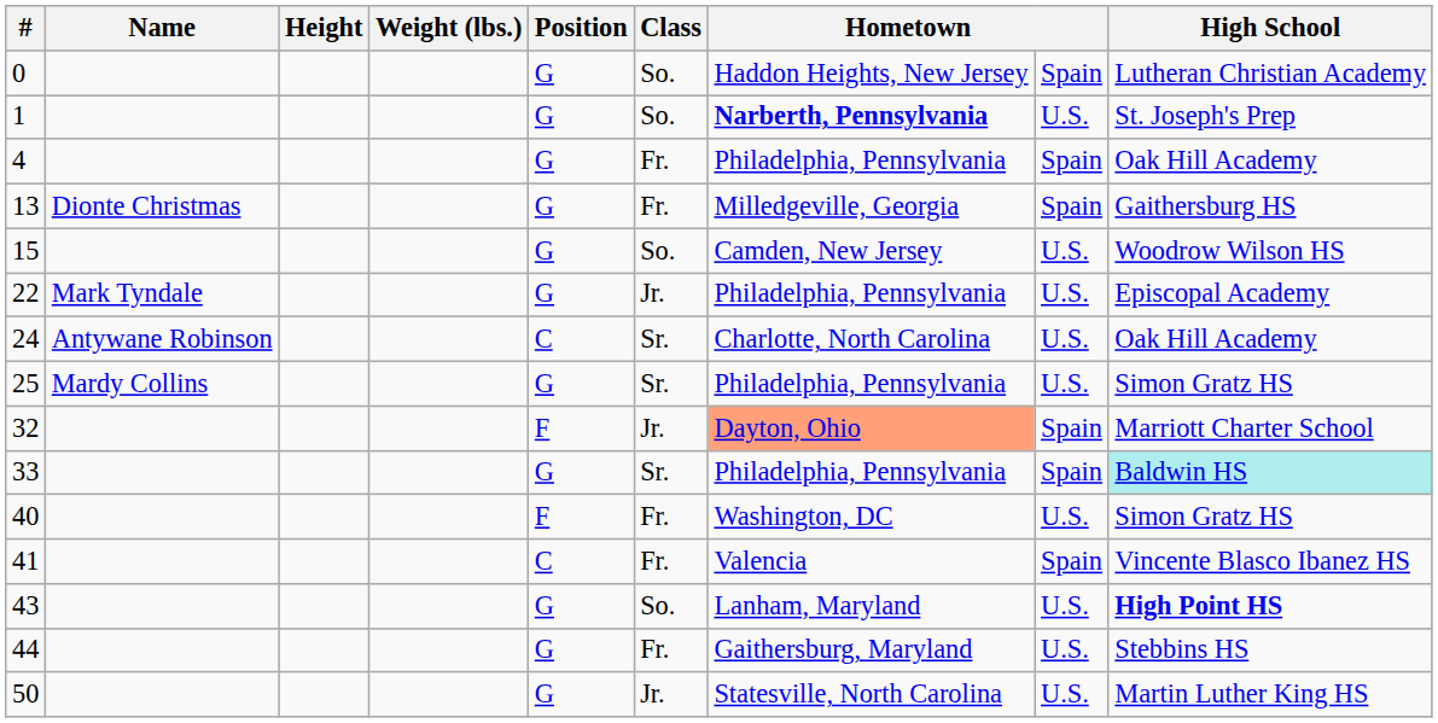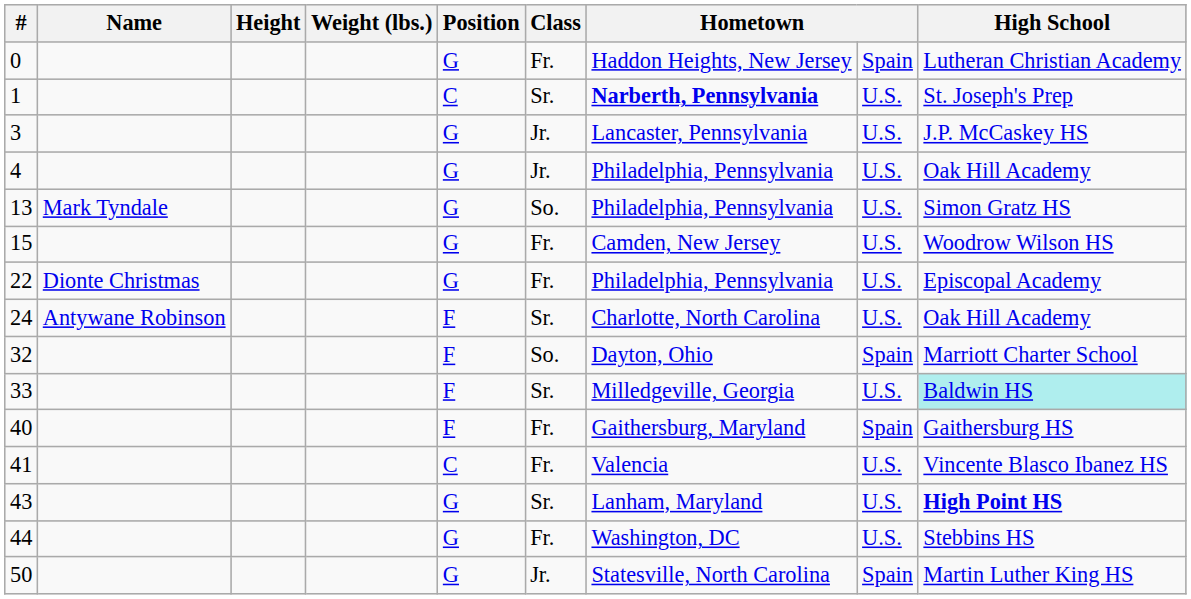0 | Class: So. -> Fr.
1 | Position: G -> C
1 | Class: So. -> Sr.
+ row: 3 | G | Jr. | Lancaster, Pennsylvania | U.S. | J.P. McCaskey HS
4 | Class: Fr. -> Jr.
4 | column 8: Spain -> U.S.
13 | Name: Dionte Christmas -> Mark Tyndale
13 | Class: Fr. -> So.
13 | column 7: Milledgeville, Georgia -> Philadelphia, Pennsylvania
13 | column 8: Spain -> U.S.
13 | High School: Gaithersburg HS -> Simon Gratz HS
15 | Class: So. -> Fr.
22 | Name: Mark Tyndale -> Dionte Christmas
22 | Class: Jr. -> Fr.
24 | Position: C -> F
- row: 25 | Mardy Collins | G | Sr. | Philadelphia, Pennsylvania | U.S. | Simon Gratz HS
32 | Class: Jr. -> So.
32 | column 7: lightsalmon background -> no background
33 | Position: G -> F
33 | column 7: Philadelphia, Pennsylvania -> Milledgeville, Georgia
33 | column 8: Spain -> U.S.
40 | column 7: Washington, DC -> Gaithersburg, Maryland
40 | column 8: U.S. -> Spain
40 | High School: Simon Gratz HS -> Gaithersburg HS
41 | column 8: Spain -> U.S.
43 | Class: So. -> Sr.
44 | column 7: Gaithersburg, Maryland -> Washington, DC
50 | column 8: U.S. -> Spain
